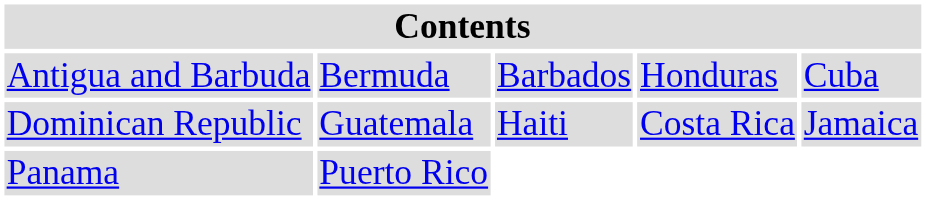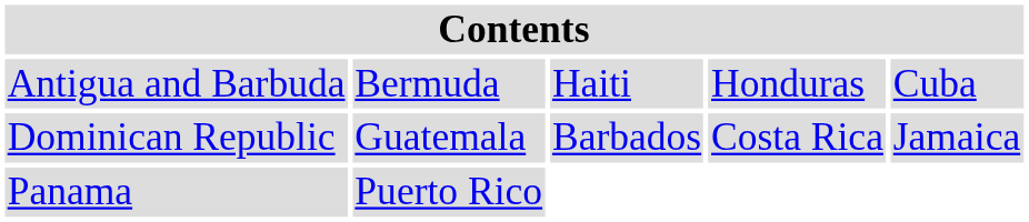Antigua and Barbuda | column 3: Barbados -> Haiti
Dominican Republic | column 3: Haiti -> Barbados
